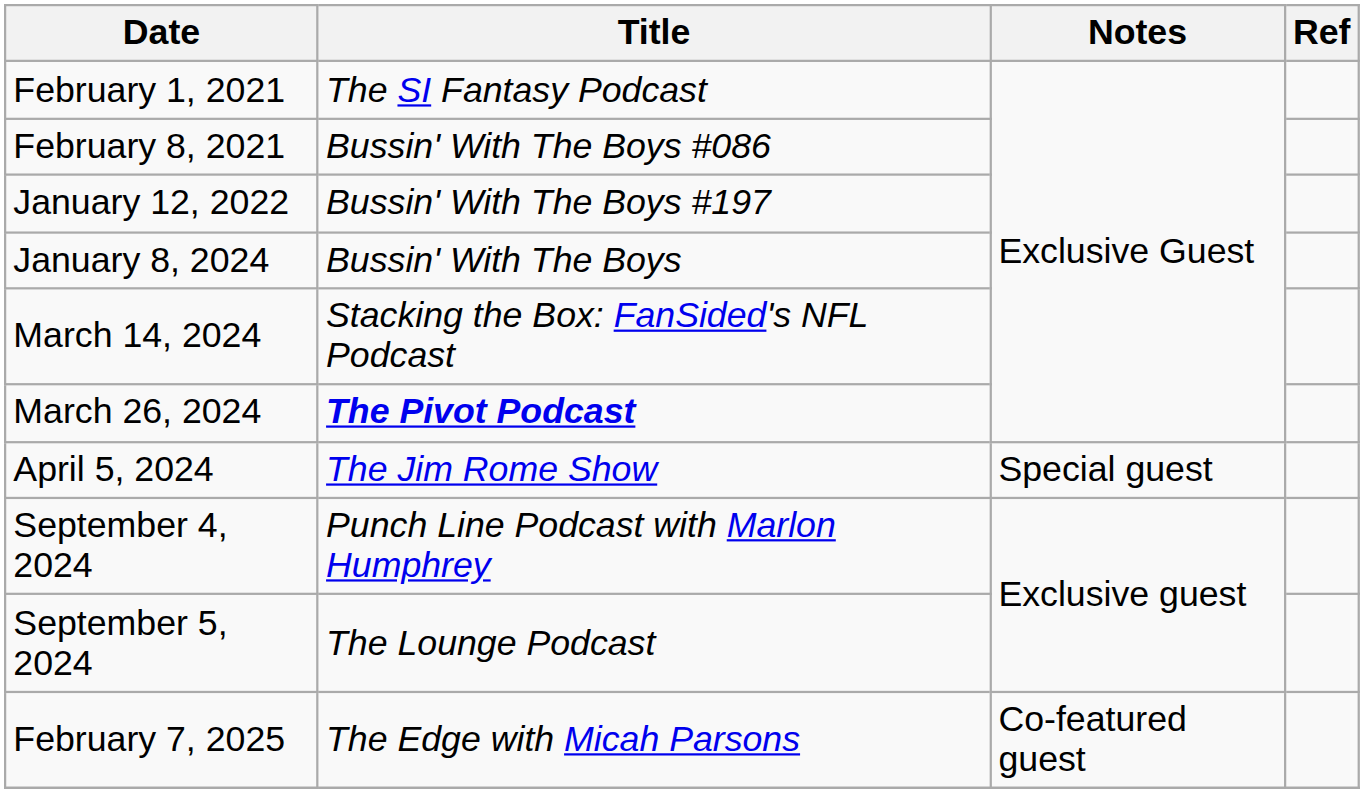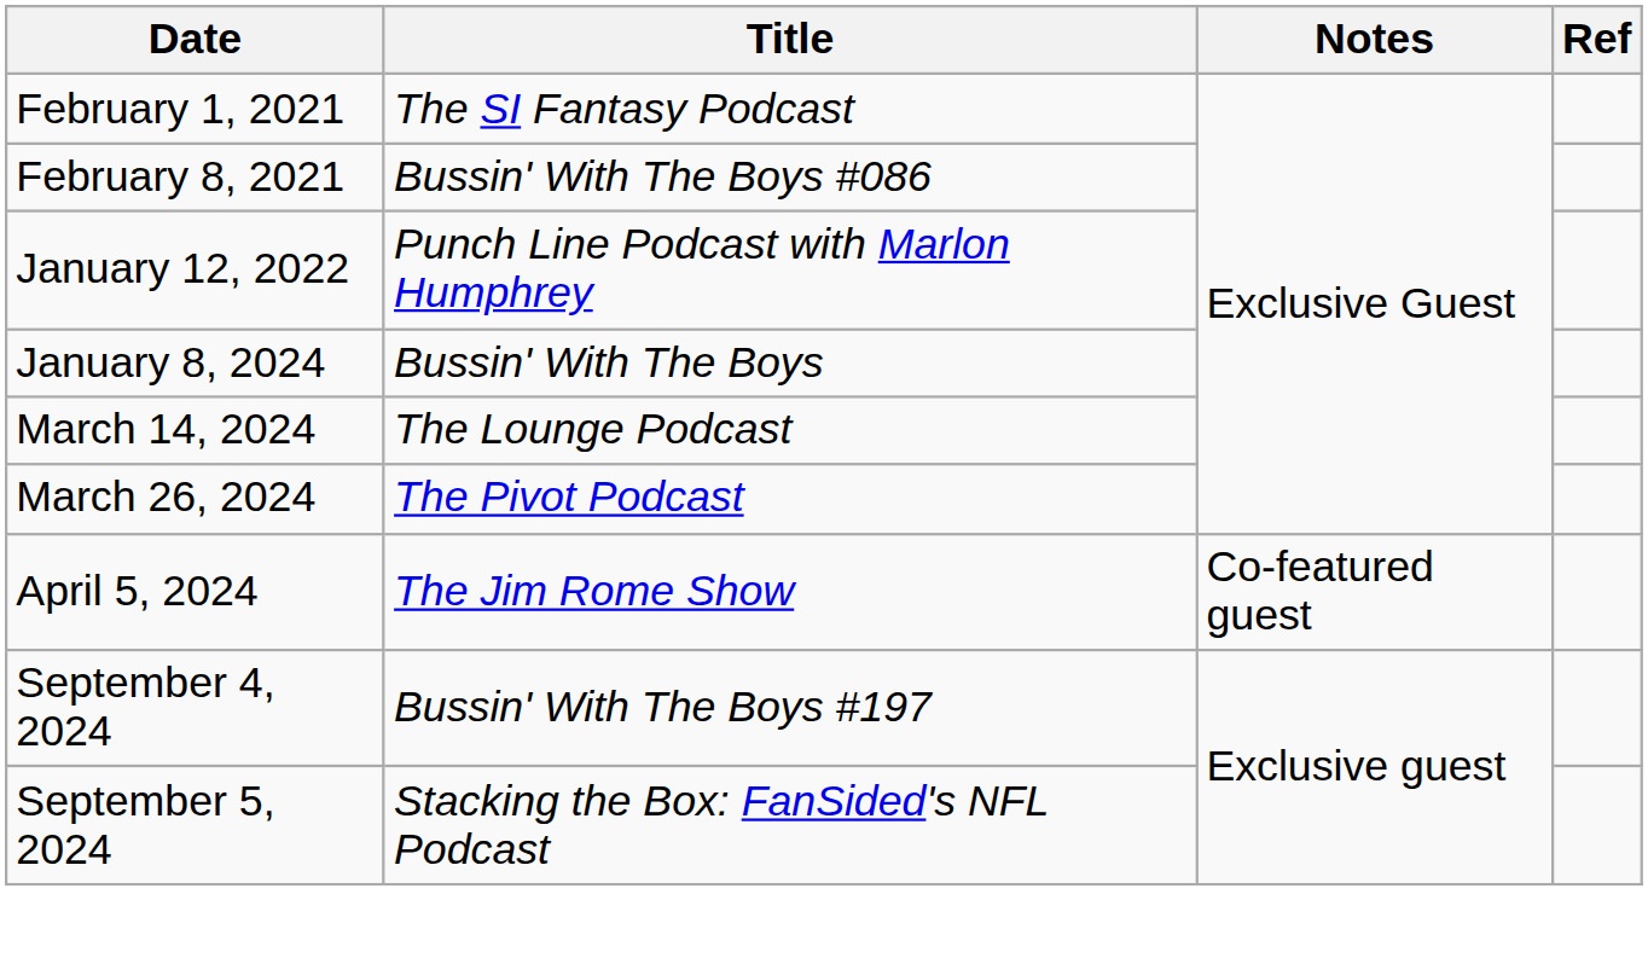January 12, 2022 | Title: Bussin' With The Boys #197 -> Punch Line Podcast with Marlon Humphrey
March 14, 2024 | Title: Stacking the Box: FanSided's NFL Podcast -> The Lounge Podcast
March 26, 2024 | Title: bold -> normal
April 5, 2024 | Notes: Special guest -> Co-featured guest
September 4, 2024 | Title: Punch Line Podcast with Marlon Humphrey -> Bussin' With The Boys #197
September 5, 2024 | Title: The Lounge Podcast -> Stacking the Box: FanSided's NFL Podcast
- row: February 7, 2025 | The Edge with Micah Parsons | Co-featured guest
